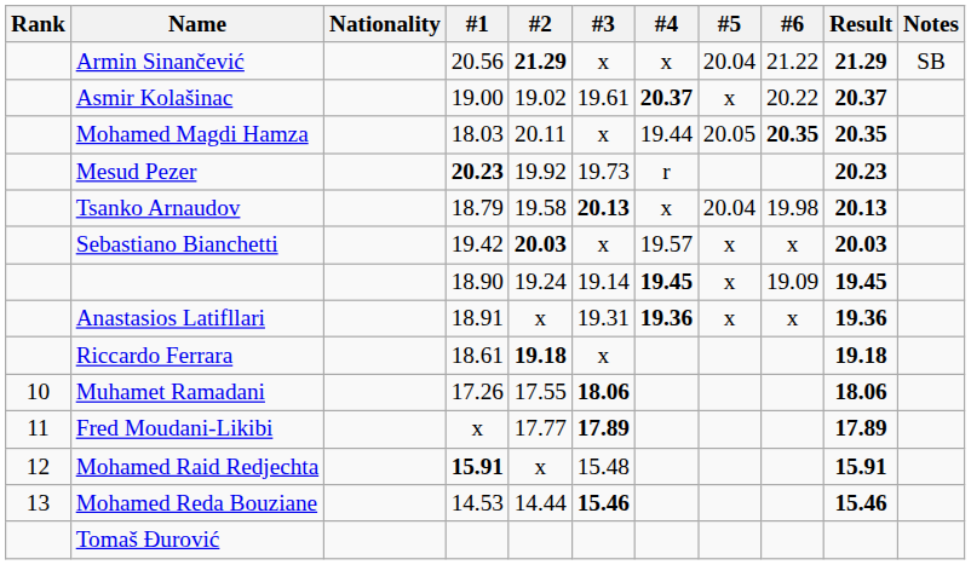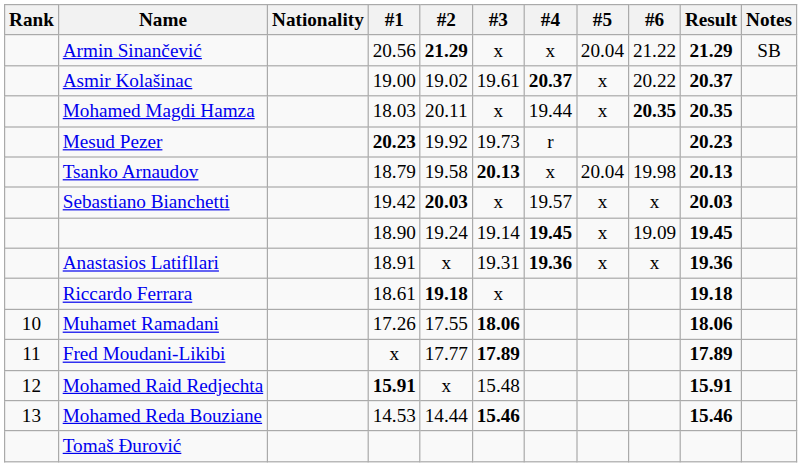Mohamed Magdi Hamza | #5: 20.05 -> x
